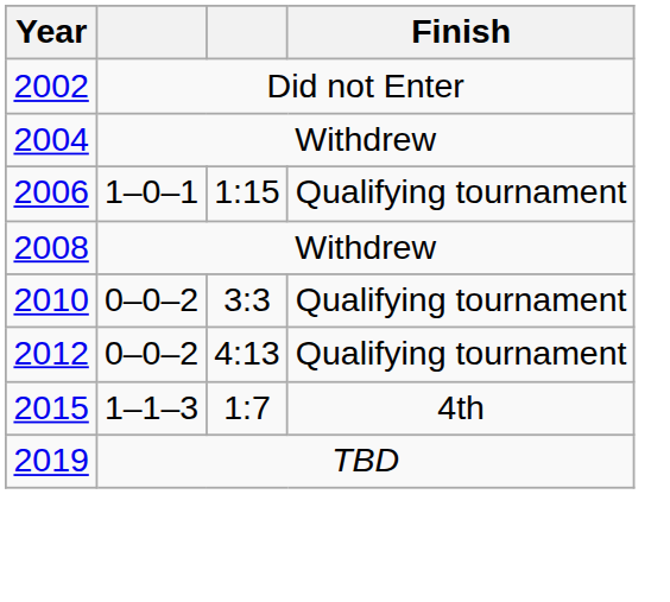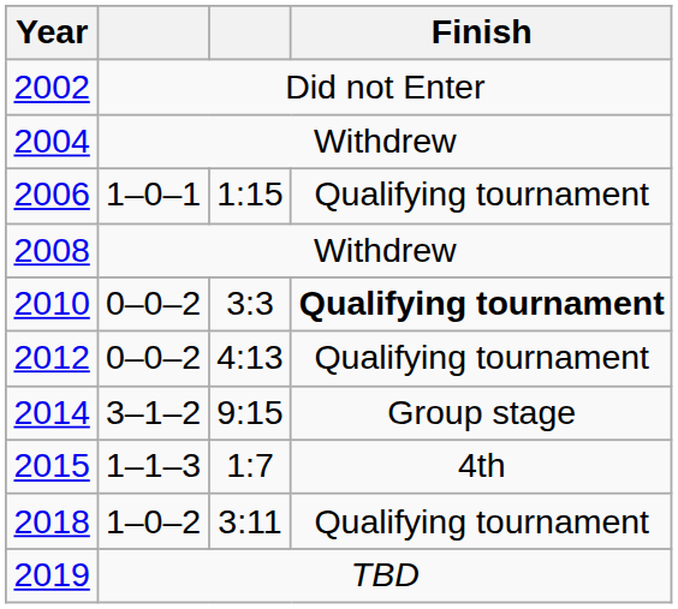2010 | Finish: normal -> bold
+ row: 2014 | 3–1–2 | 9:15 | Group stage
+ row: 2018 | 1–0–2 | 3:11 | Qualifying tournament
